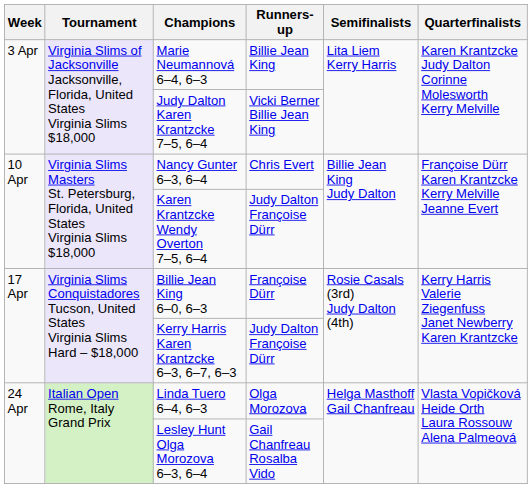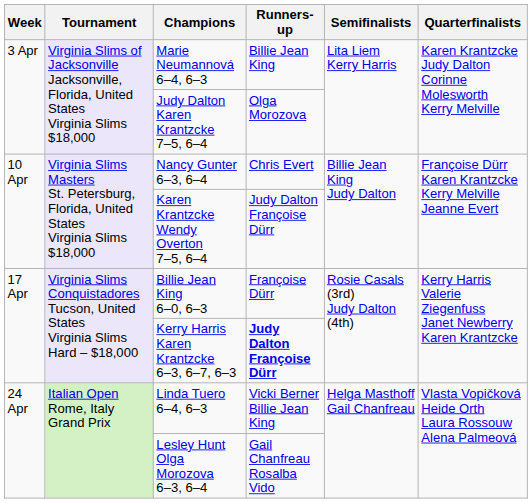Judy Dalton Karen Krantzcke 7–5, 6–4 | Runners-up: Vicki Berner Billie Jean King -> Olga Morozova
Kerry Harris Karen Krantzcke 6–3, 6–7, 6–3 | Runners-up: normal -> bold
Linda Tuero 6–4, 6–3 | Runners-up: Olga Morozova -> Vicki Berner Billie Jean King
